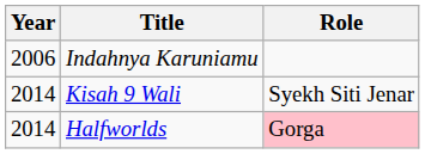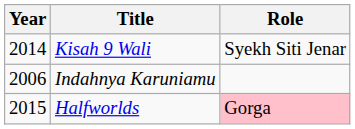rows swapped: Indahnya Karuniamu <-> Kisah 9 Wali
Halfworlds | Year: 2014 -> 2015
